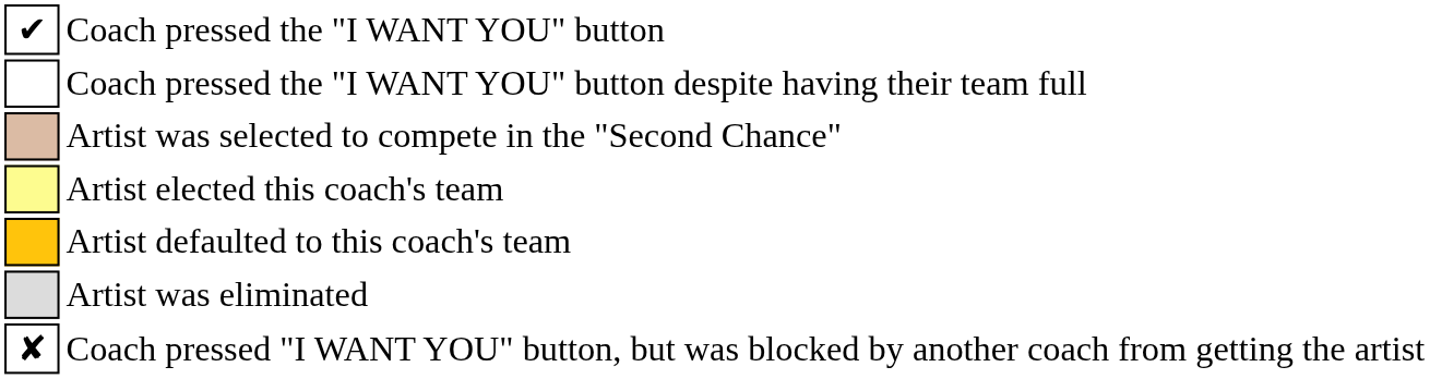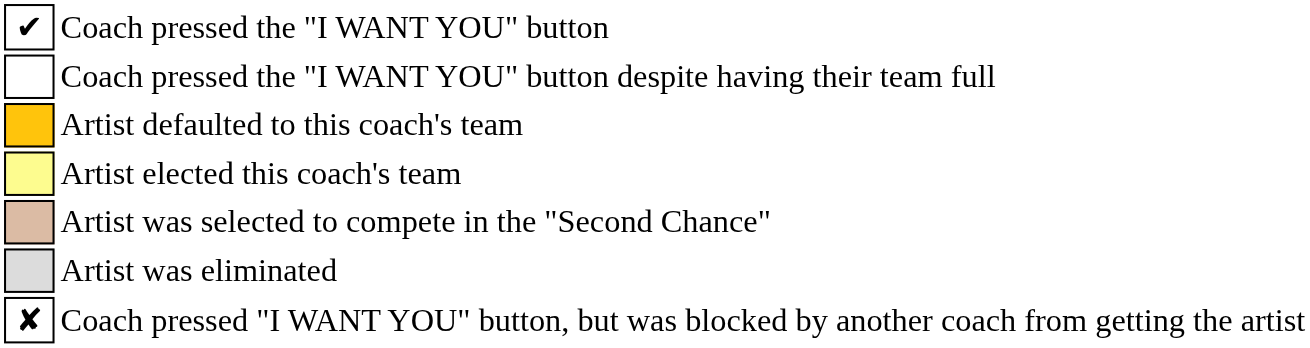rows swapped: Artist defaulted to this coach's team <-> Artist was selected to compete in the "Second Chance"
